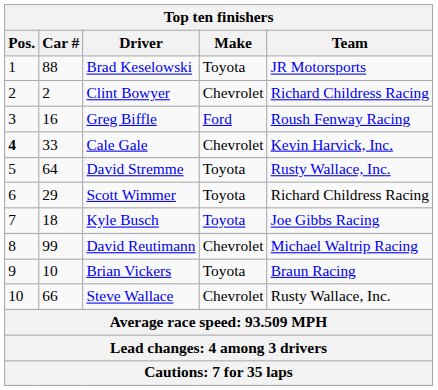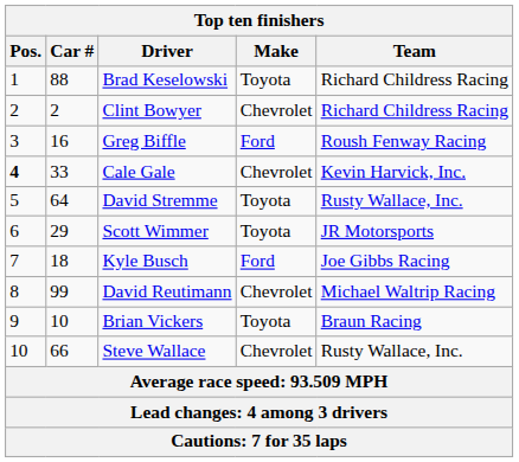Brad Keselowski | Team: JR Motorsports -> Richard Childress Racing
Scott Wimmer | Team: Richard Childress Racing -> JR Motorsports
Kyle Busch | Make: Toyota -> Ford
